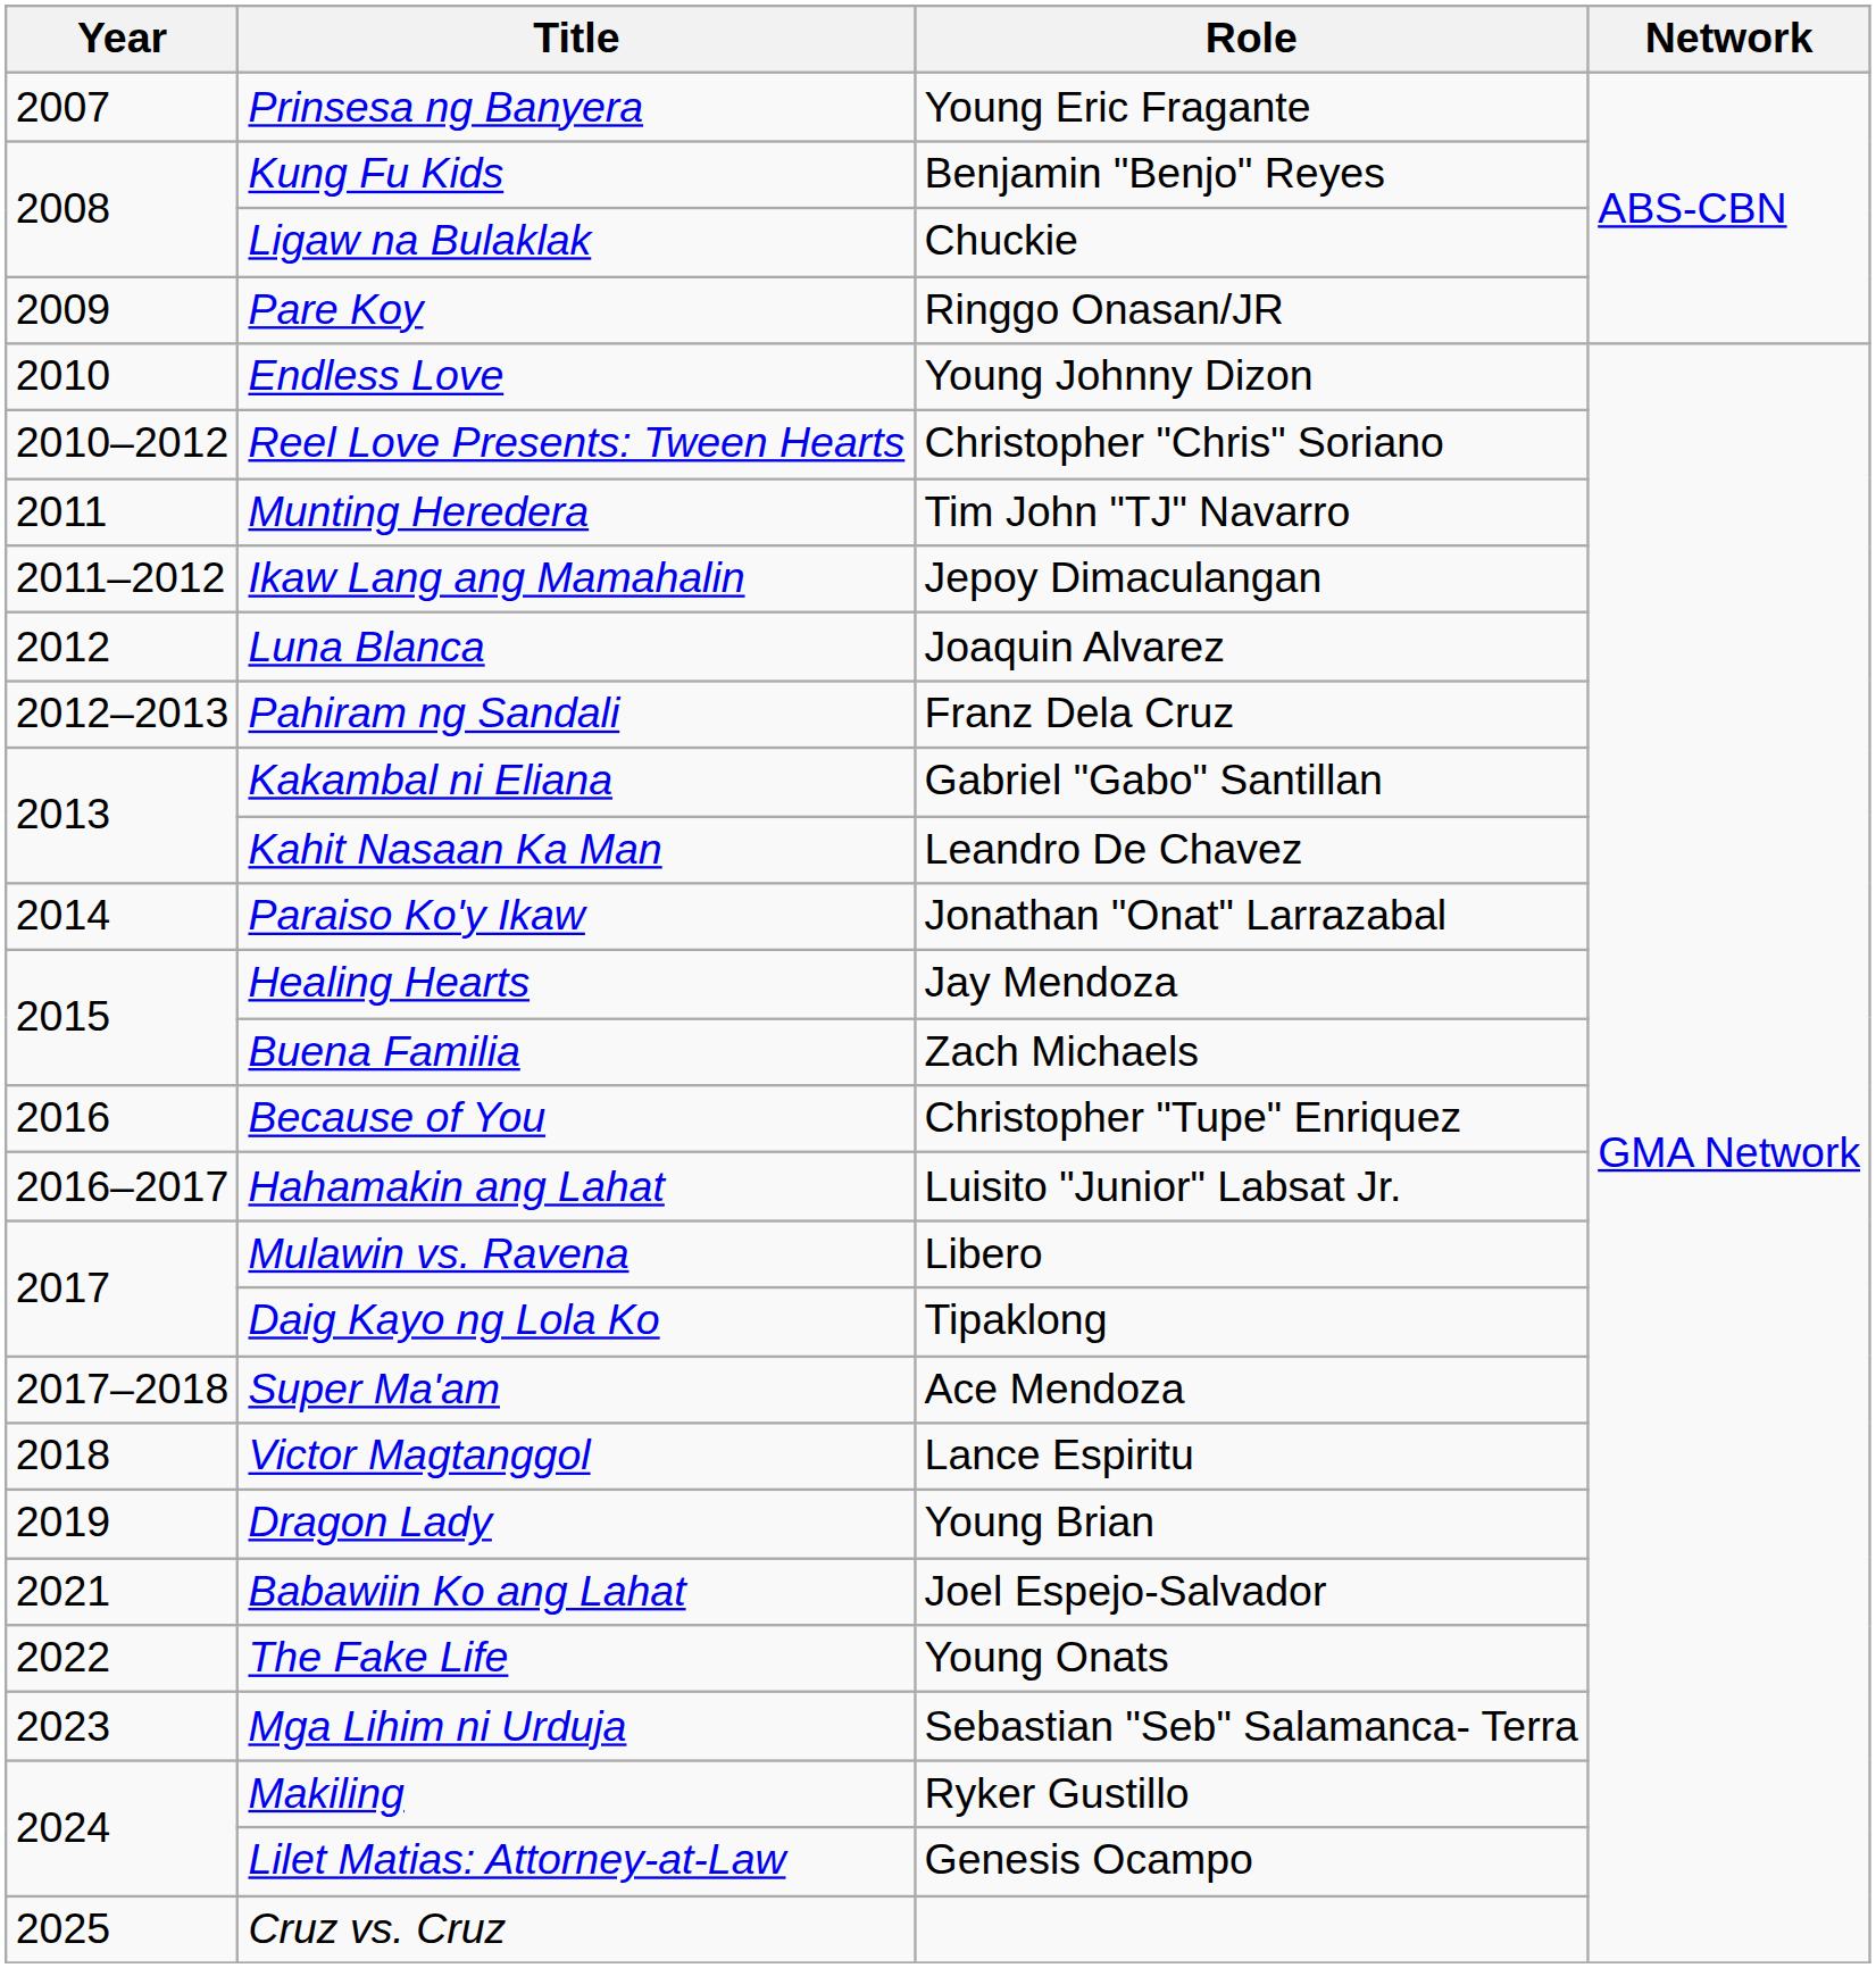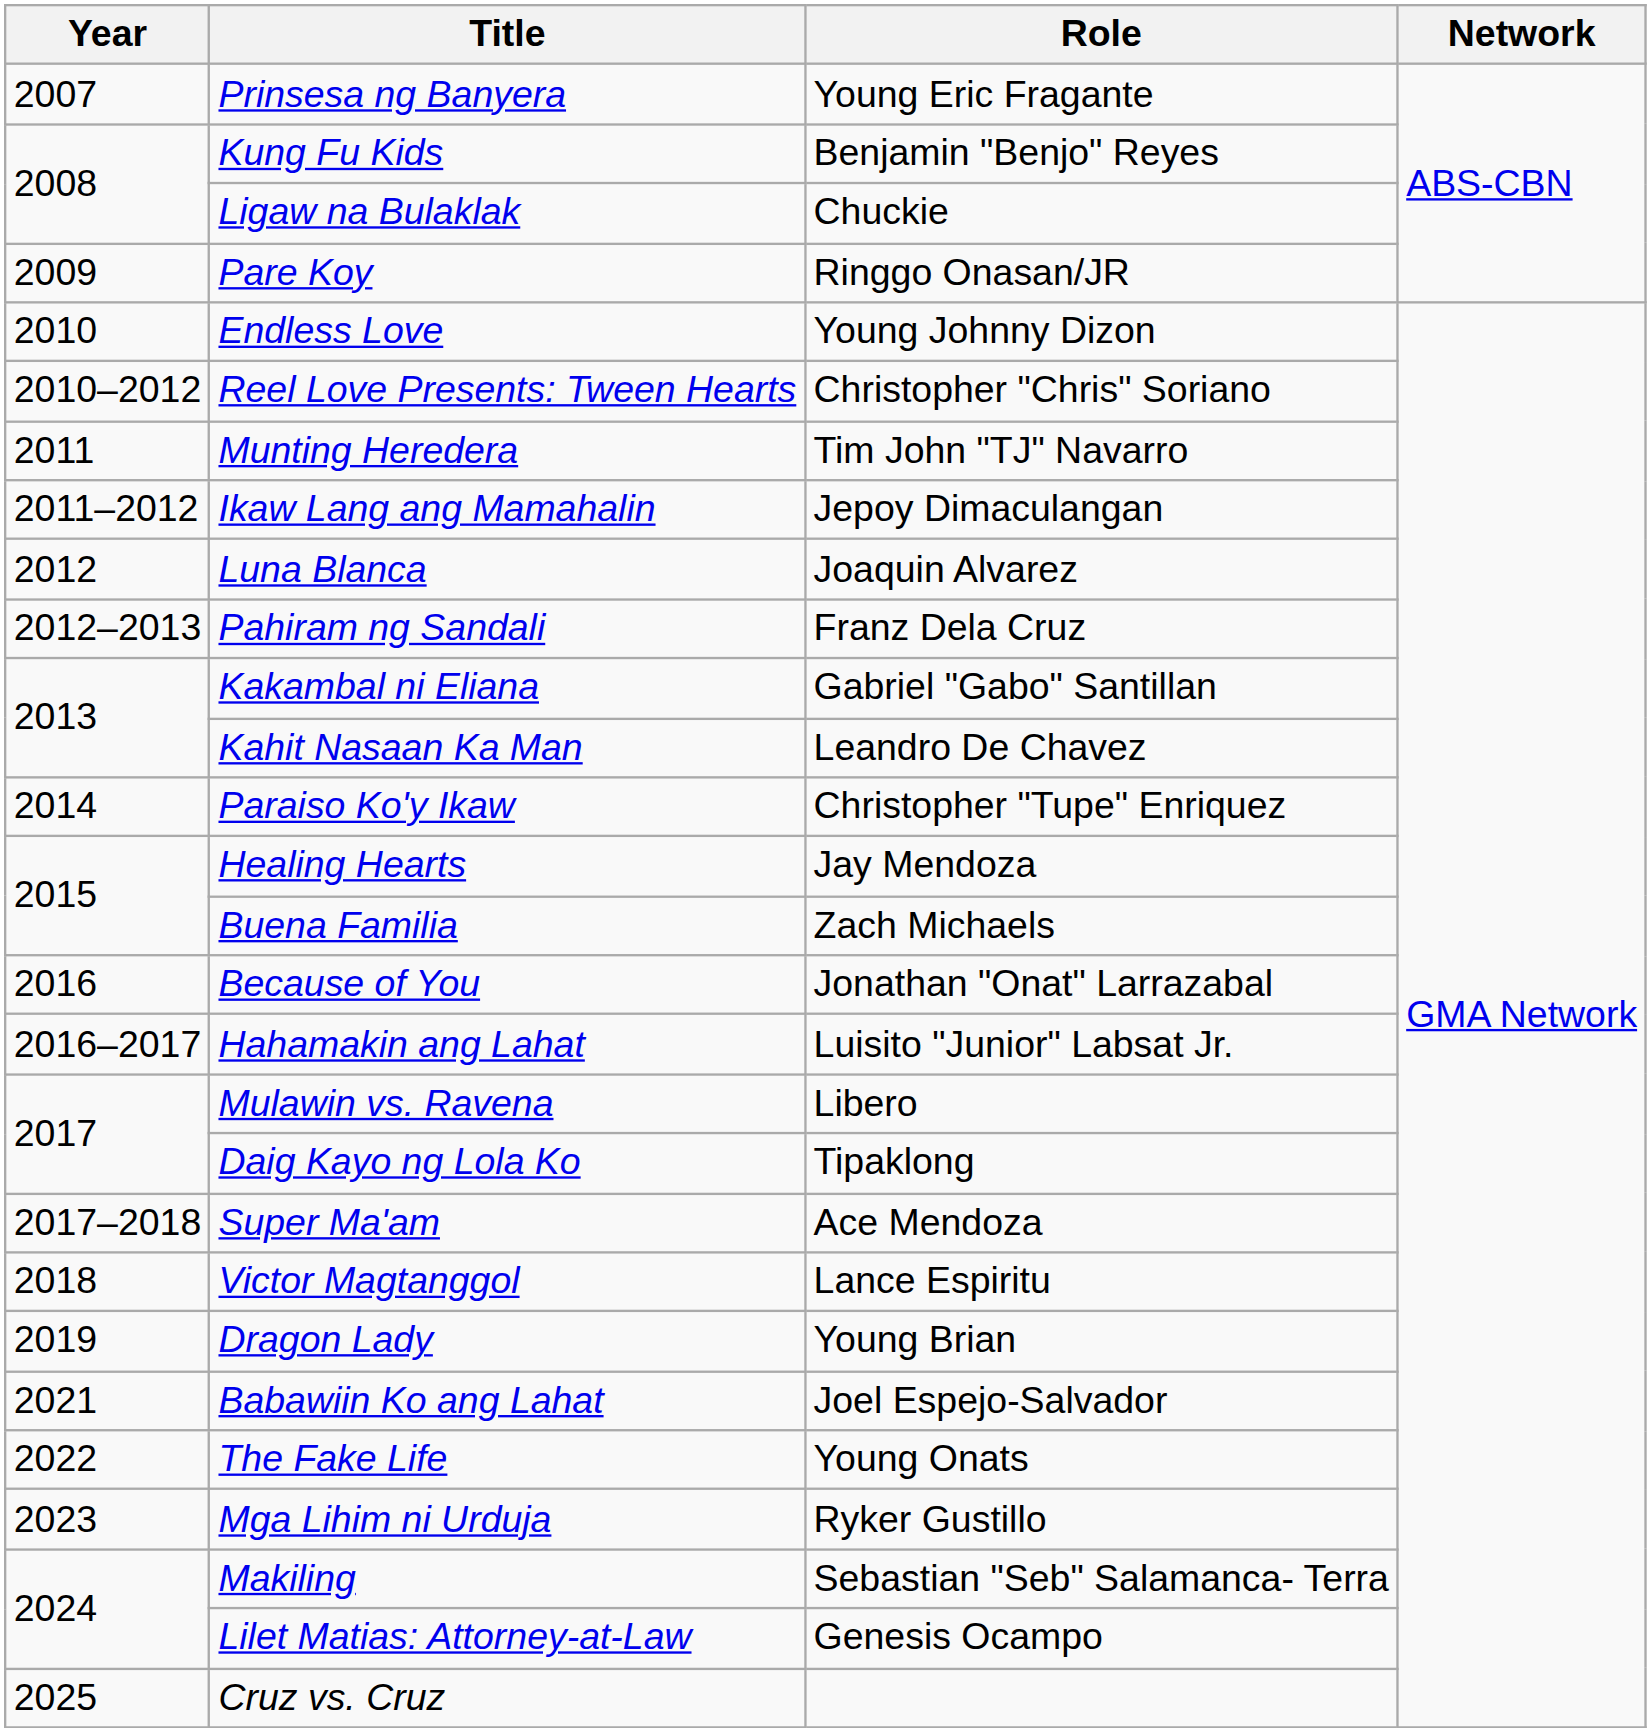Paraiso Ko'y Ikaw | Role: Jonathan "Onat" Larrazabal -> Christopher "Tupe" Enriquez
Because of You | Role: Christopher "Tupe" Enriquez -> Jonathan "Onat" Larrazabal
Mga Lihim ni Urduja | Role: Sebastian "Seb" Salamanca- Terra -> Ryker Gustillo
Makiling | Role: Ryker Gustillo -> Sebastian "Seb" Salamanca- Terra
